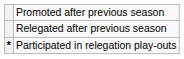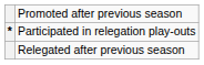rows swapped: Relegated after previous season <-> Participated in relegation play-outs
